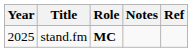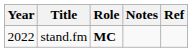stand.fm | Year: 2025 -> 2022
